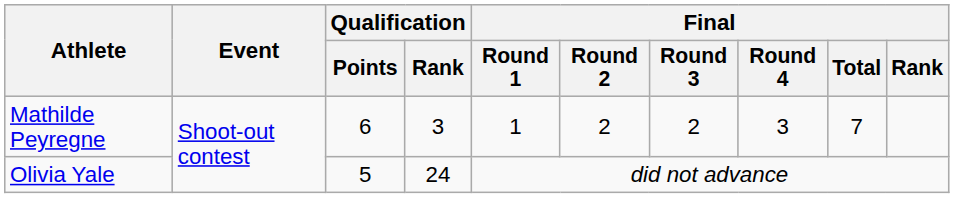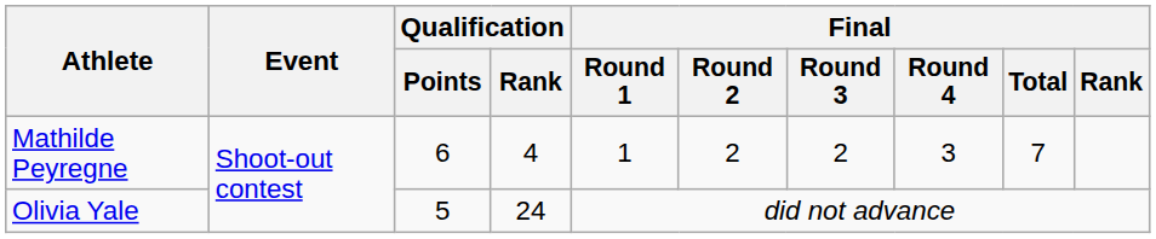Mathilde Peyregne | Qualification / Rank: 3 -> 4
